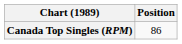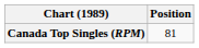Canada Top Singles (RPM) | Position: 86 -> 81
